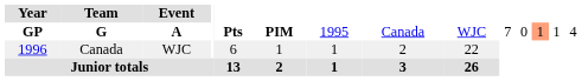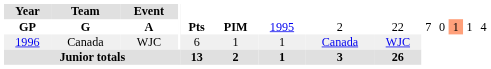GP | column 8: Canada -> 2
GP | column 9: WJC -> 22
1996 | column 8: 2 -> Canada
1996 | column 9: 22 -> WJC
